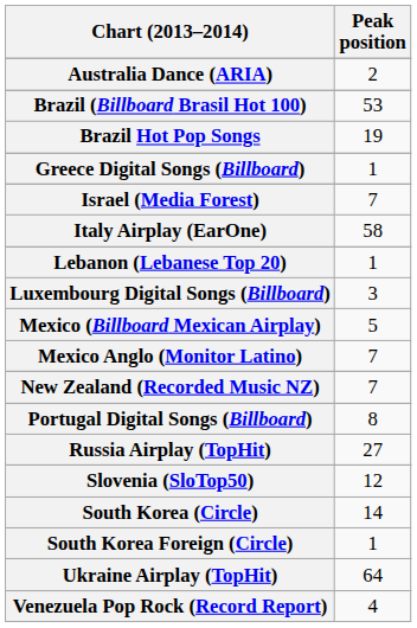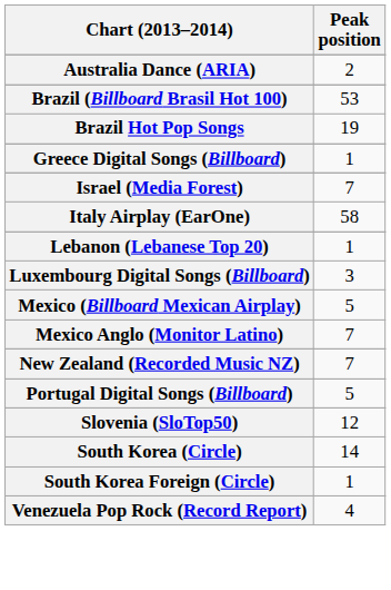Portugal Digital Songs (Billboard) | Peak position: 8 -> 5
- row: Russia Airplay (TopHit) | 27
- row: Ukraine Airplay (TopHit) | 64
